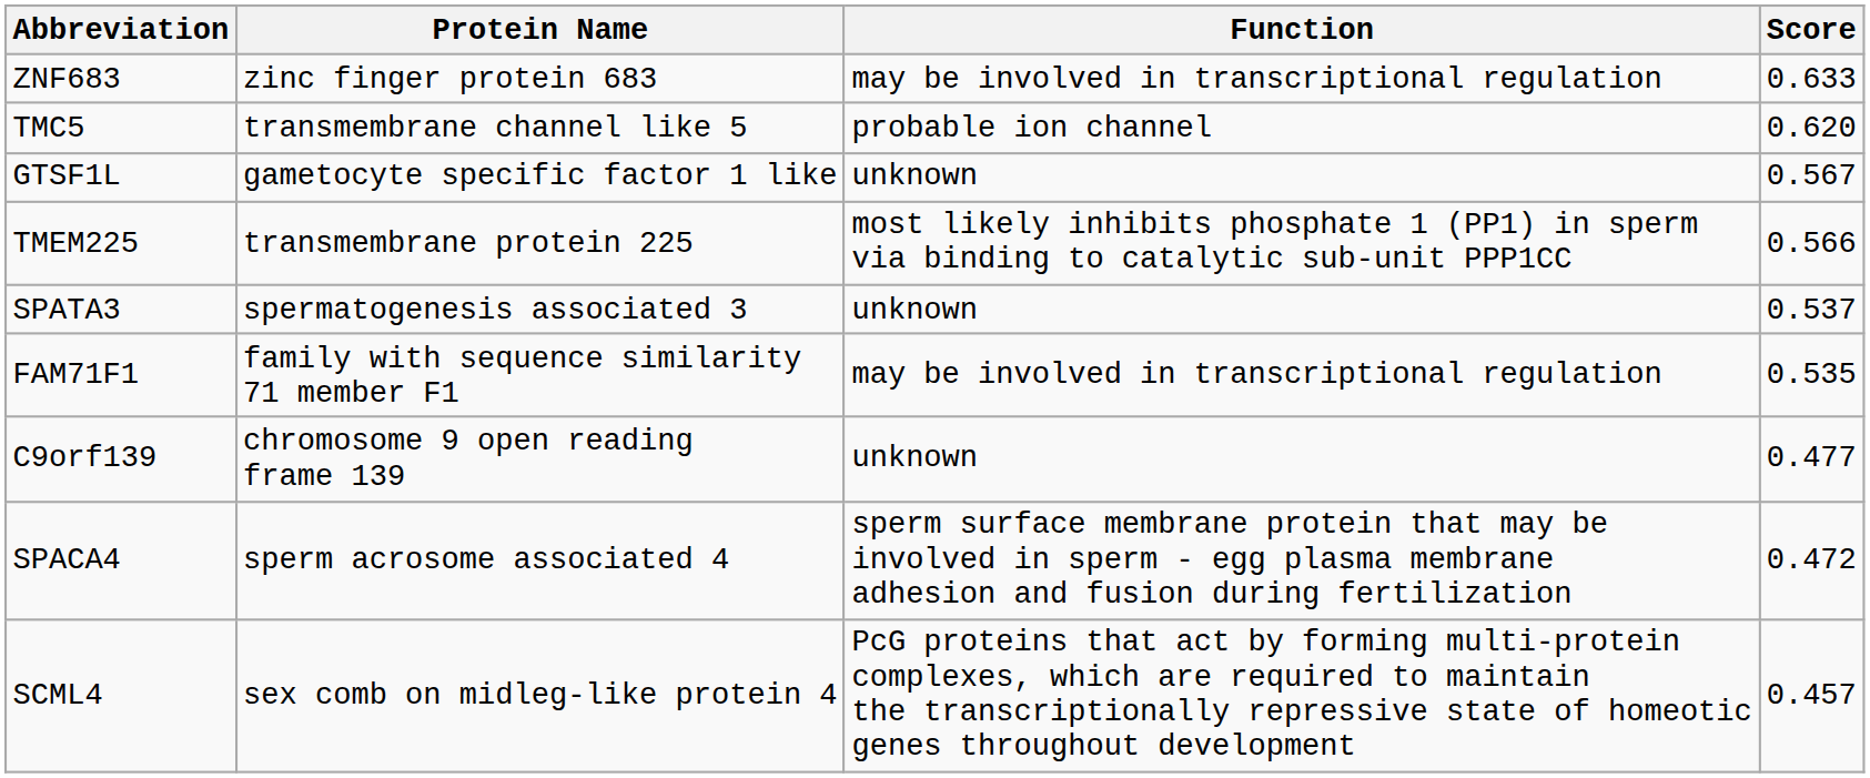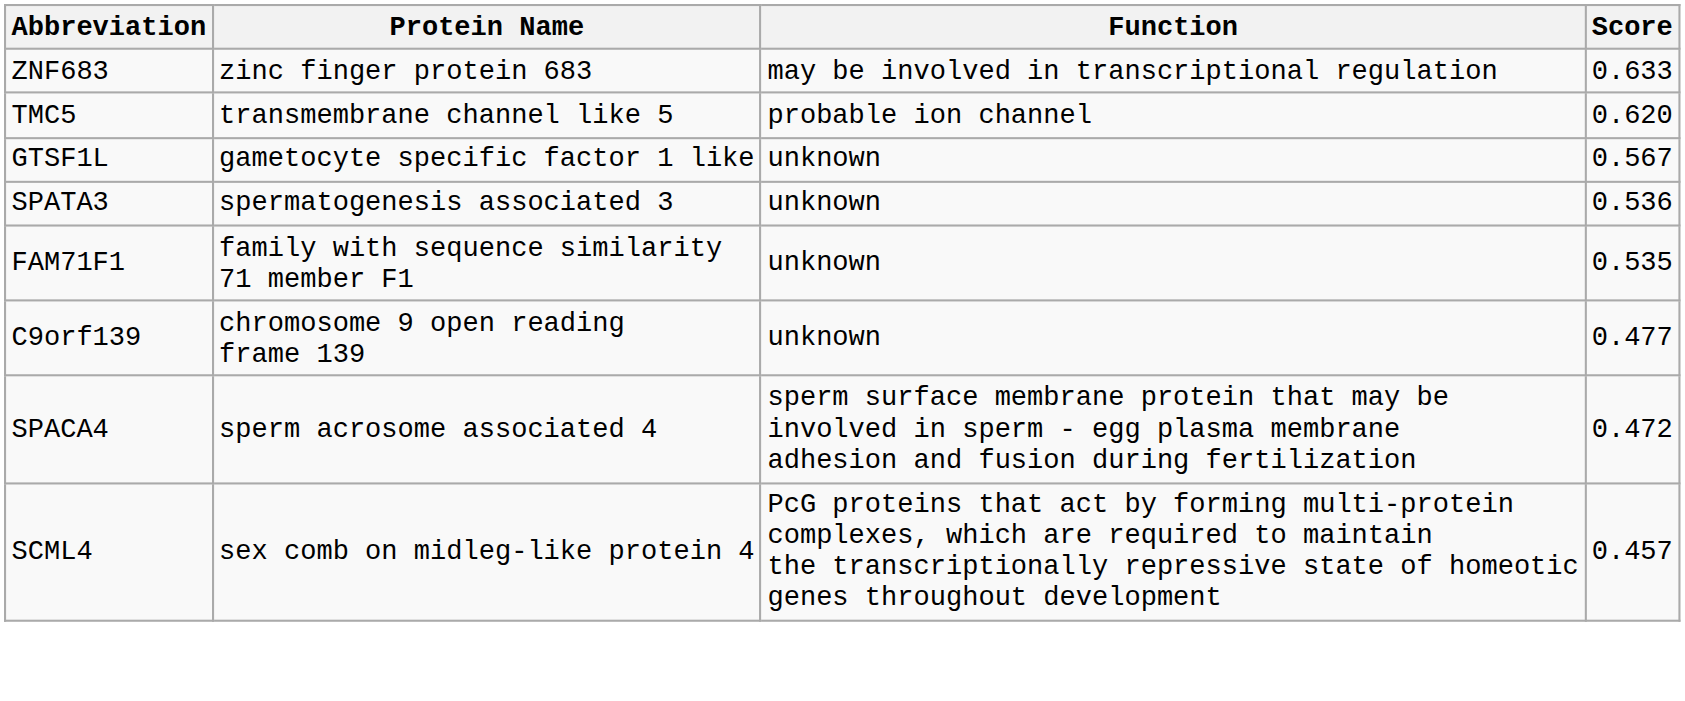- row: TMEM225 | transmembrane protein 225 | most likely inhibits phosphate 1 (PP1) in sperm via binding to catalytic sub-unit PPP1CC | 0.566
SPATA3 | Score: 0.537 -> 0.536
FAM71F1 | Function: may be involved in transcriptional regulation -> unknown
